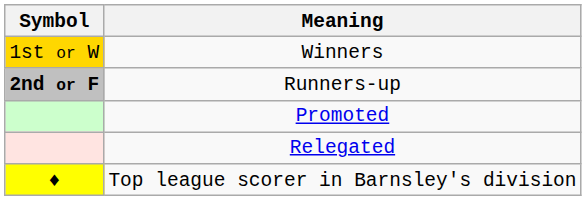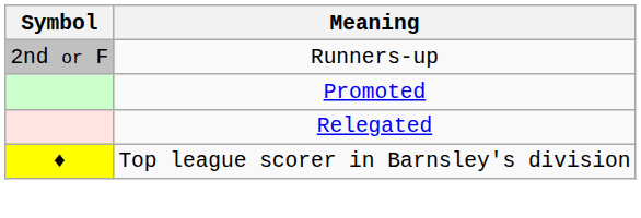- row: 1st or W | Winners
Runners-up | Symbol: bold -> normal
